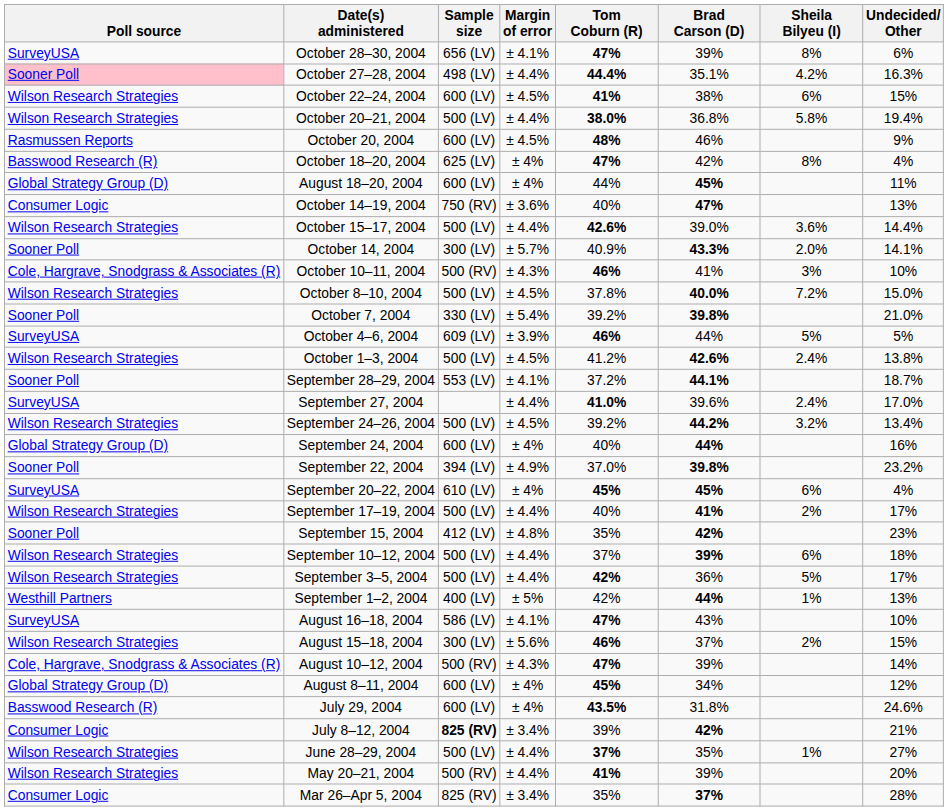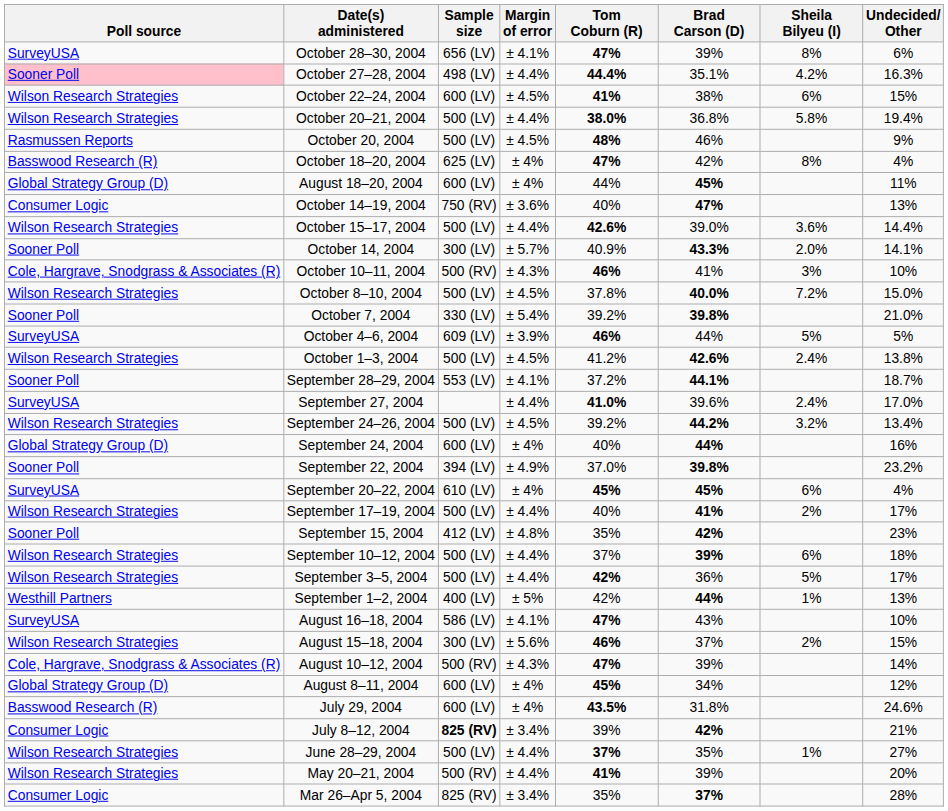October 20, 2004 | Sample size: 600 (LV) -> 500 (LV)
